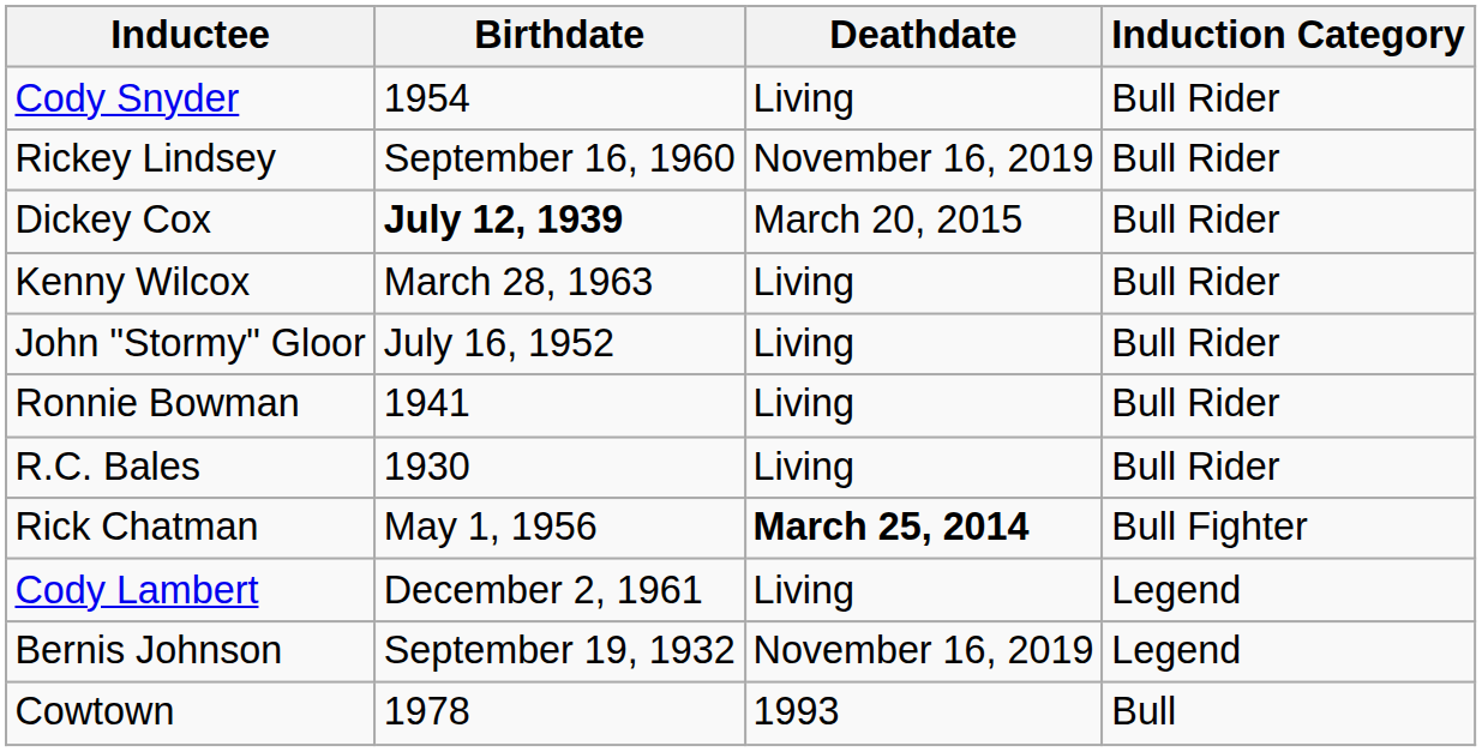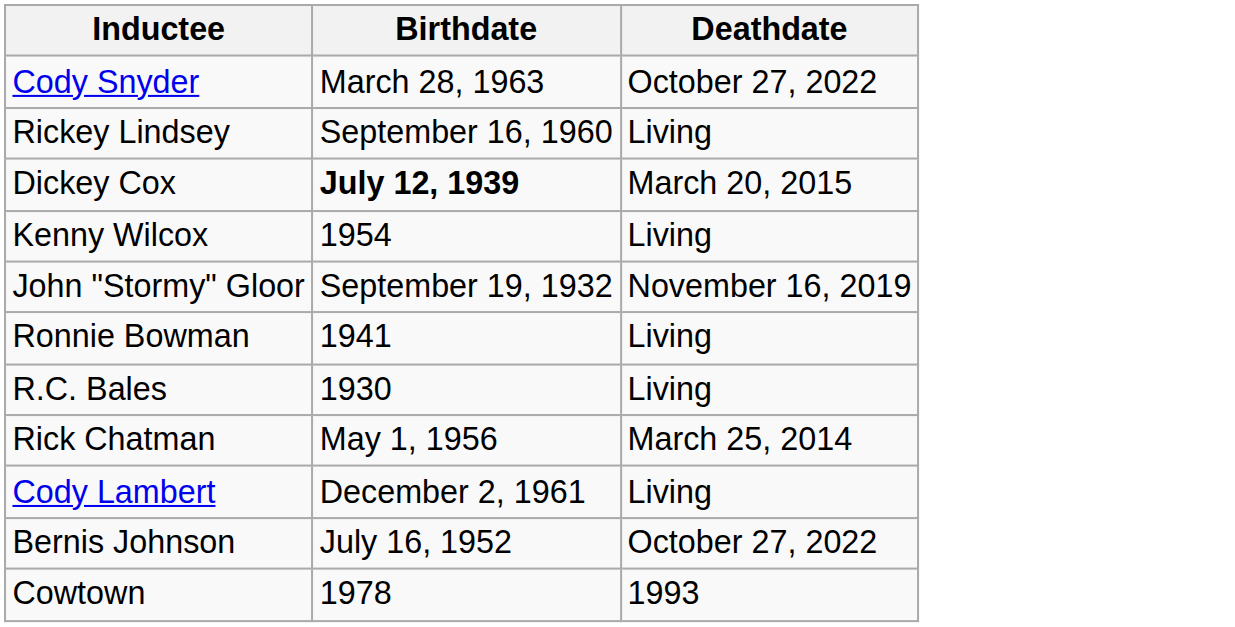- column: Induction Category | Bull Rider | Bull Rider | Bull Rider | Bull Rider | Bull Rider | Bull Rider | Bull Rider | Bull Fighter | Legend | Legend | Bull
Cody Snyder | Birthdate: 1954 -> March 28, 1963
Cody Snyder | Deathdate: Living -> October 27, 2022
Rickey Lindsey | Deathdate: November 16, 2019 -> Living
Kenny Wilcox | Birthdate: March 28, 1963 -> 1954
John "Stormy" Gloor | Birthdate: July 16, 1952 -> September 19, 1932
John "Stormy" Gloor | Deathdate: Living -> November 16, 2019
Rick Chatman | Deathdate: bold -> normal
Bernis Johnson | Birthdate: September 19, 1932 -> July 16, 1952
Bernis Johnson | Deathdate: November 16, 2019 -> October 27, 2022
